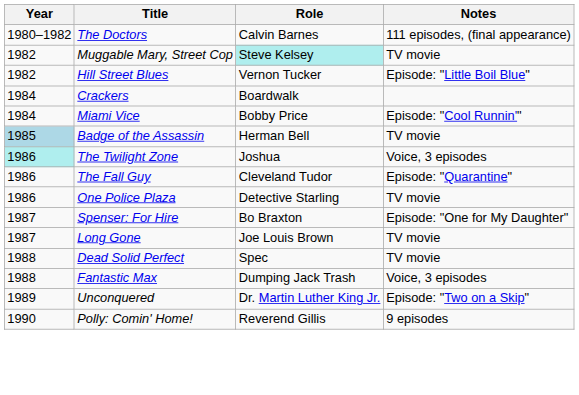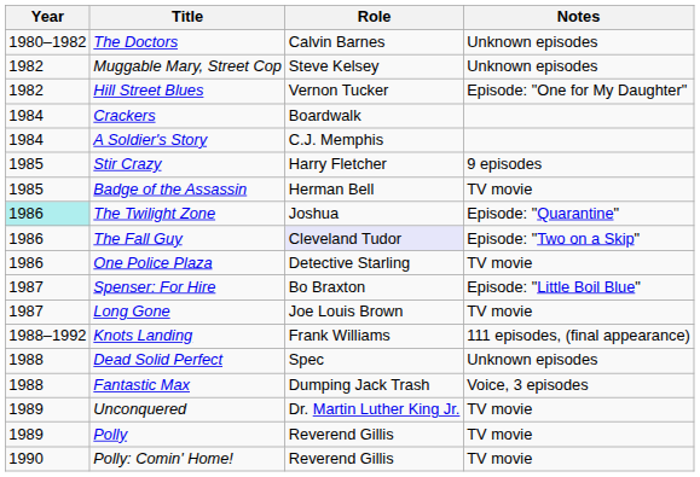The Doctors | Notes: 111 episodes, (final appearance) -> Unknown episodes
Muggable Mary, Street Cop | Role: paleturquoise background -> no background
Muggable Mary, Street Cop | Notes: TV movie -> Unknown episodes
Hill Street Blues | Notes: Episode: "Little Boil Blue" -> Episode: "One for My Daughter"
+ row: 1984 | A Soldier's Story | C.J. Memphis
- row: 1984 | Miami Vice | Bobby Price | Episode: "Cool Runnin'"
+ row: 1985 | Stir Crazy | Harry Fletcher | 9 episodes
Badge of the Assassin | Year: lightblue background -> no background
The Twilight Zone | Notes: Voice, 3 episodes -> Episode: "Quarantine"
The Fall Guy | Role: no background -> lavender background
The Fall Guy | Notes: Episode: "Quarantine" -> Episode: "Two on a Skip"
Spenser: For Hire | Notes: Episode: "One for My Daughter" -> Episode: "Little Boil Blue"
+ row: 1988–1992 | Knots Landing | Frank Williams | 111 episodes, (final appearance)
Dead Solid Perfect | Notes: TV movie -> Unknown episodes
Unconquered | Notes: Episode: "Two on a Skip" -> TV movie
+ row: 1989 | Polly | Reverend Gillis | TV movie
Polly: Comin' Home! | Notes: 9 episodes -> TV movie
